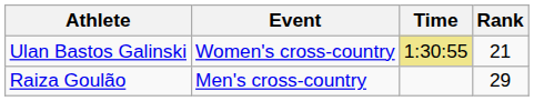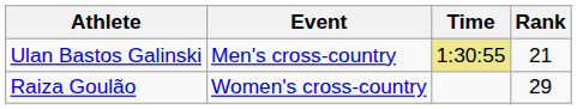Ulan Bastos Galinski | Event: Women's cross-country -> Men's cross-country
Raiza Goulão | Event: Men's cross-country -> Women's cross-country
